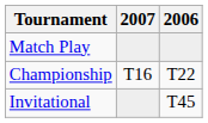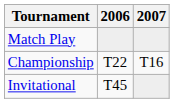columns swapped: 2006 <-> 2007
